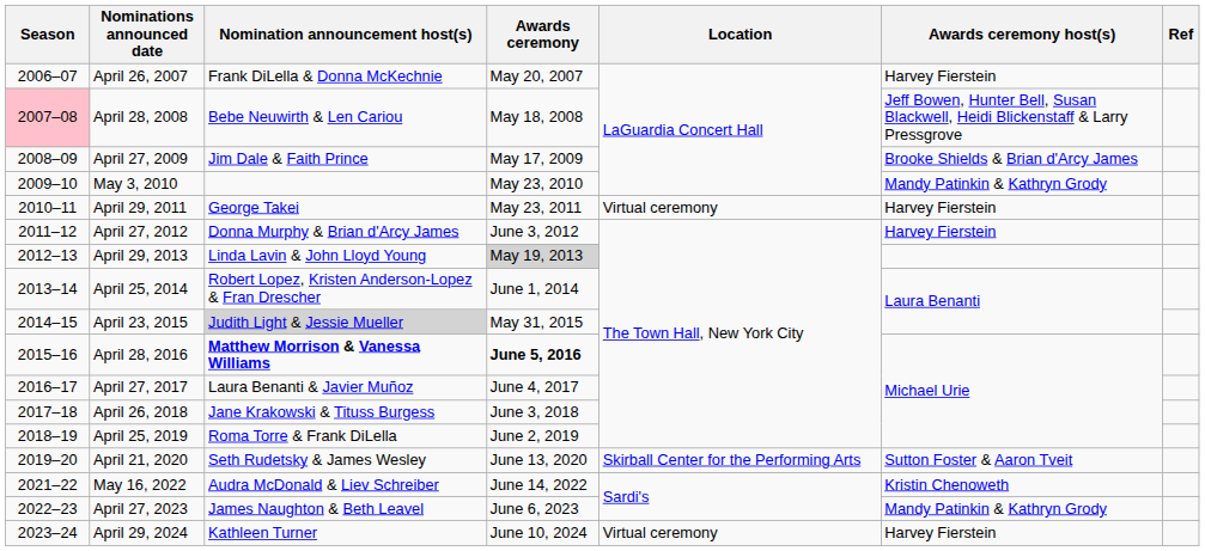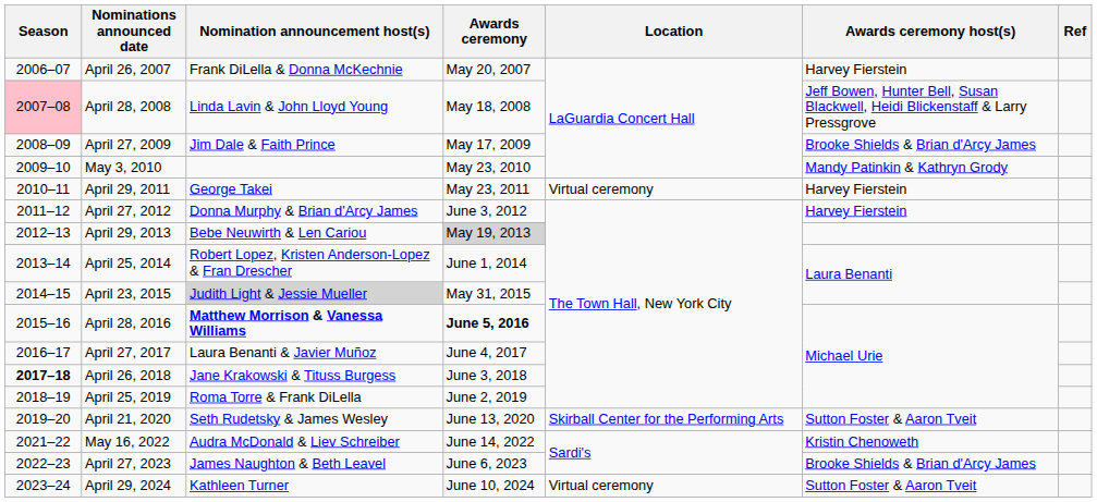April 28, 2008 | Nomination announcement host(s): Bebe Neuwirth & Len Cariou -> Linda Lavin & John Lloyd Young
April 29, 2013 | Nomination announcement host(s): Linda Lavin & John Lloyd Young -> Bebe Neuwirth & Len Cariou
April 26, 2018 | Season: normal -> bold
April 27, 2023 | Awards ceremony host(s): Mandy Patinkin & Kathryn Grody -> Brooke Shields & Brian d'Arcy James
April 29, 2024 | Awards ceremony host(s): Harvey Fierstein -> Sutton Foster & Aaron Tveit
